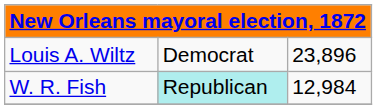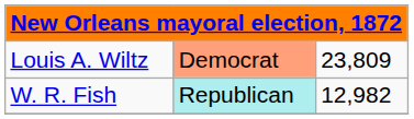Louis A. Wiltz | column 2: no background -> lightsalmon background
Louis A. Wiltz | column 3: 23,896 -> 23,809
W. R. Fish | column 3: 12,984 -> 12,982
